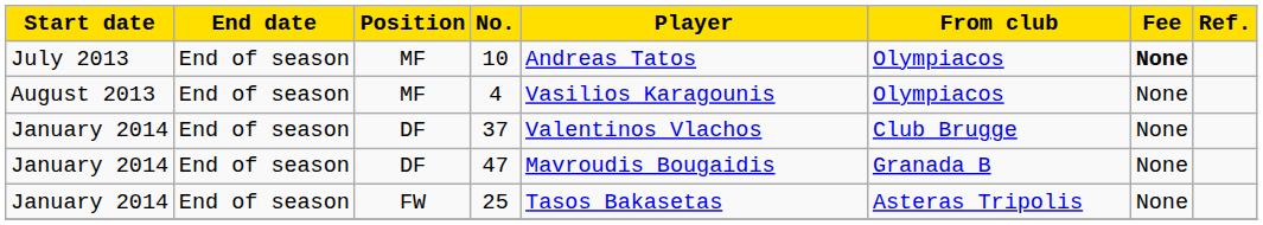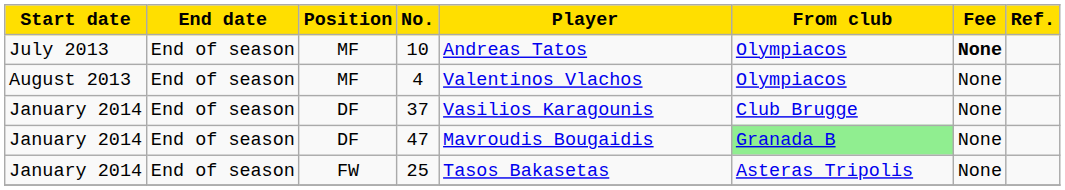4 | Player: Vasilios Karagounis -> Valentinos Vlachos
37 | Player: Valentinos Vlachos -> Vasilios Karagounis
47 | From club: no background -> lightgreen background
